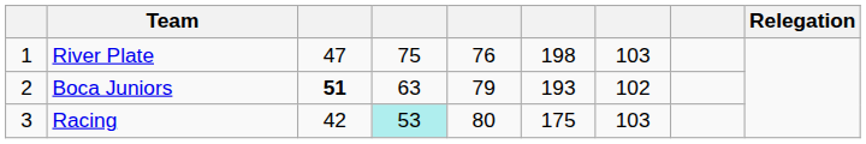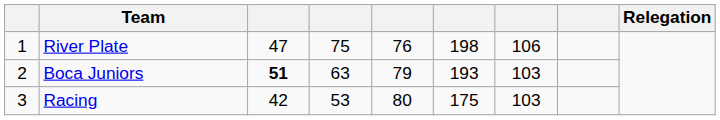River Plate | column 7: 103 -> 106
Boca Juniors | column 7: 102 -> 103
Racing | column 4: paleturquoise background -> no background
